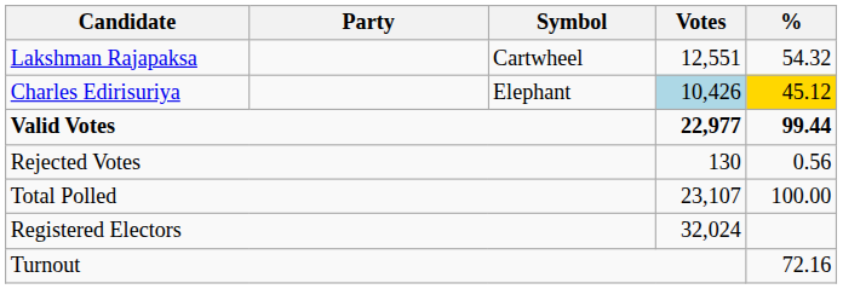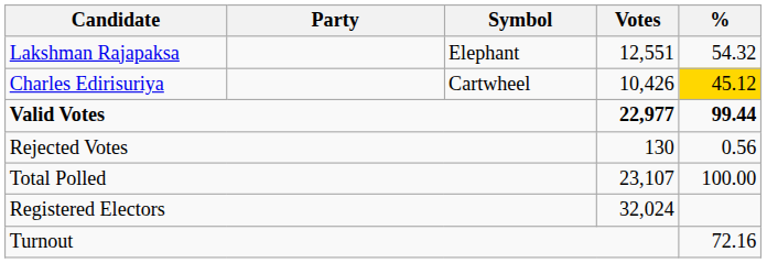Lakshman Rajapaksa | Symbol: Cartwheel -> Elephant
Charles Edirisuriya | Symbol: Elephant -> Cartwheel
Charles Edirisuriya | Votes: lightblue background -> no background
